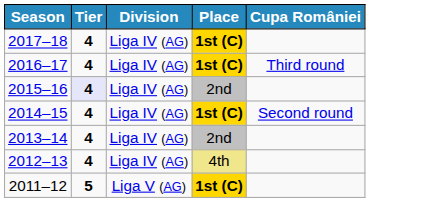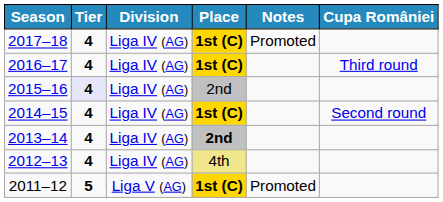+ column: Notes | Promoted | Promoted
2013–14 | Place: normal -> bold
